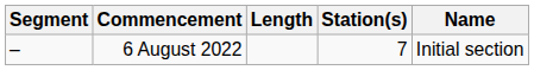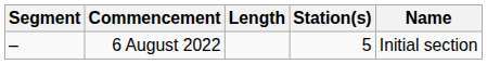6 August 2022 | Station(s): 7 -> 5
